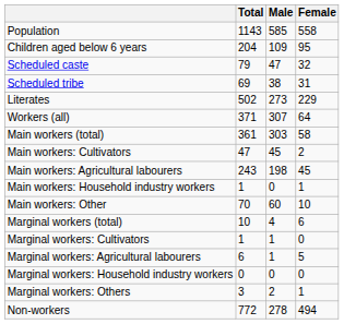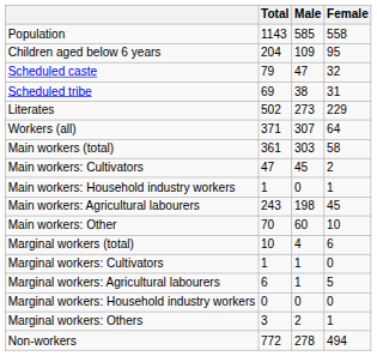rows swapped: Main workers: Agricultural labourers <-> Main workers: Household industry workers
